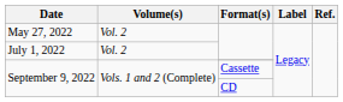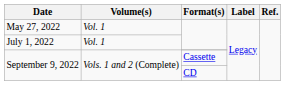May 27, 2022 | Volume(s): Vol. 2 -> Vol. 1
July 1, 2022 | Volume(s): Vol. 2 -> Vol. 1
